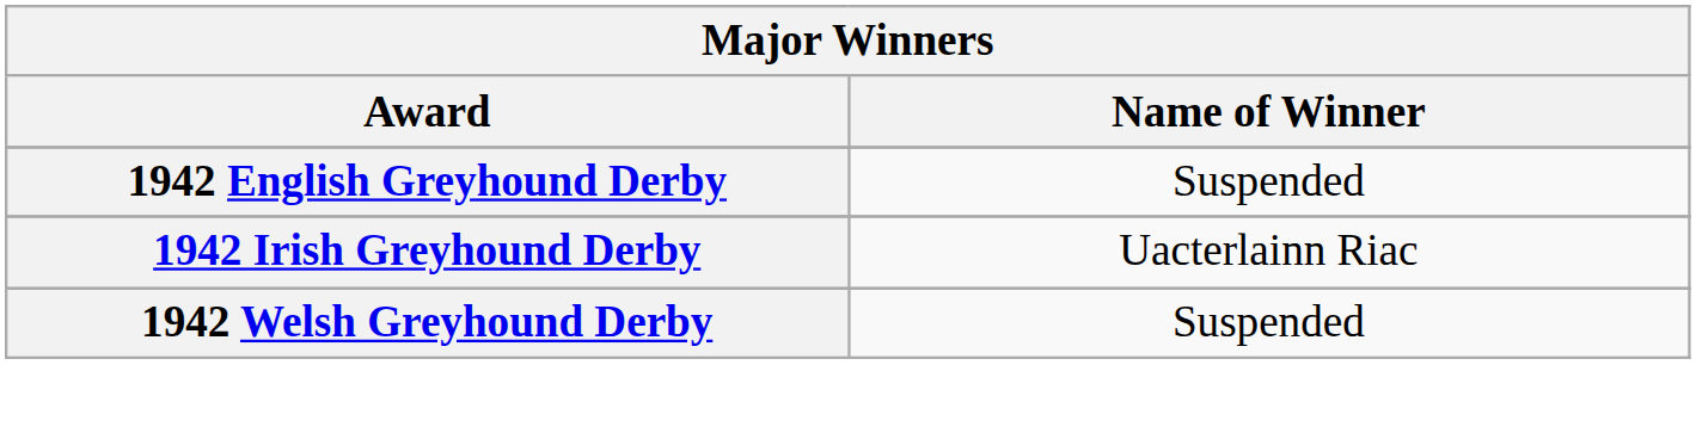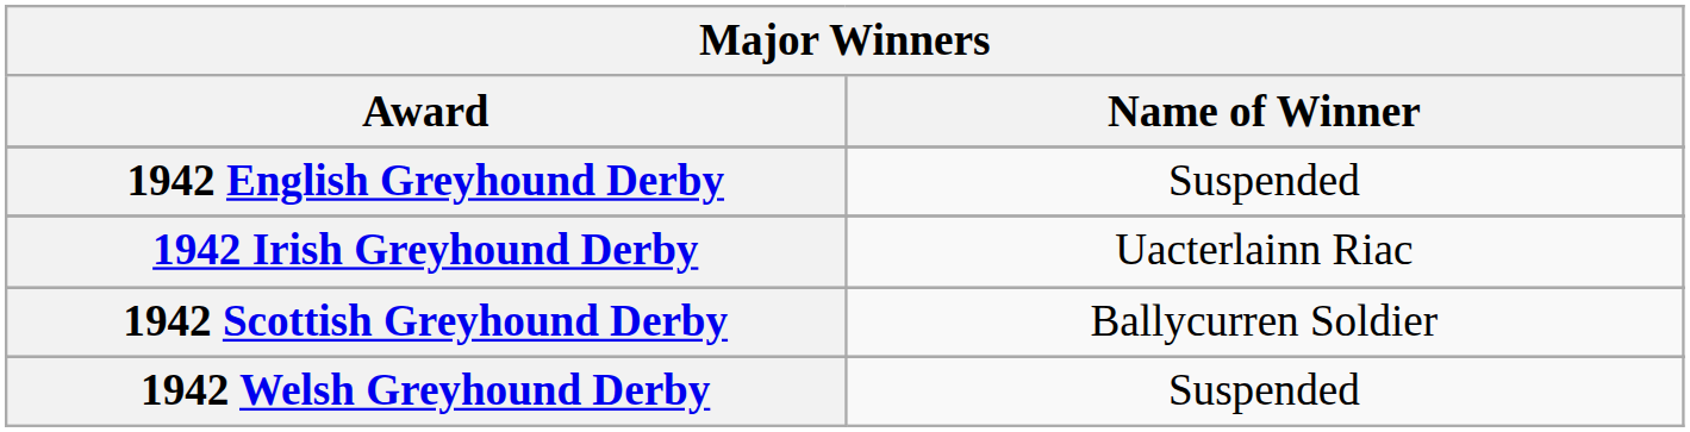+ row: 1942 Scottish Greyhound Derby | Ballycurren Soldier
